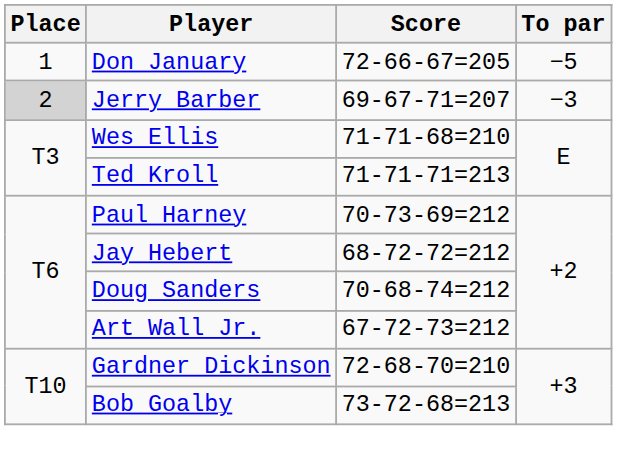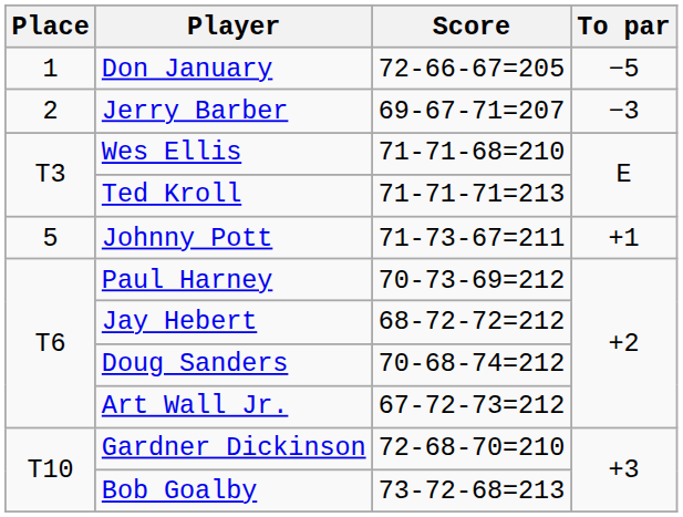Jerry Barber | Place: lightgrey background -> no background
+ row: 5 | Johnny Pott | 71-73-67=211 | +1
